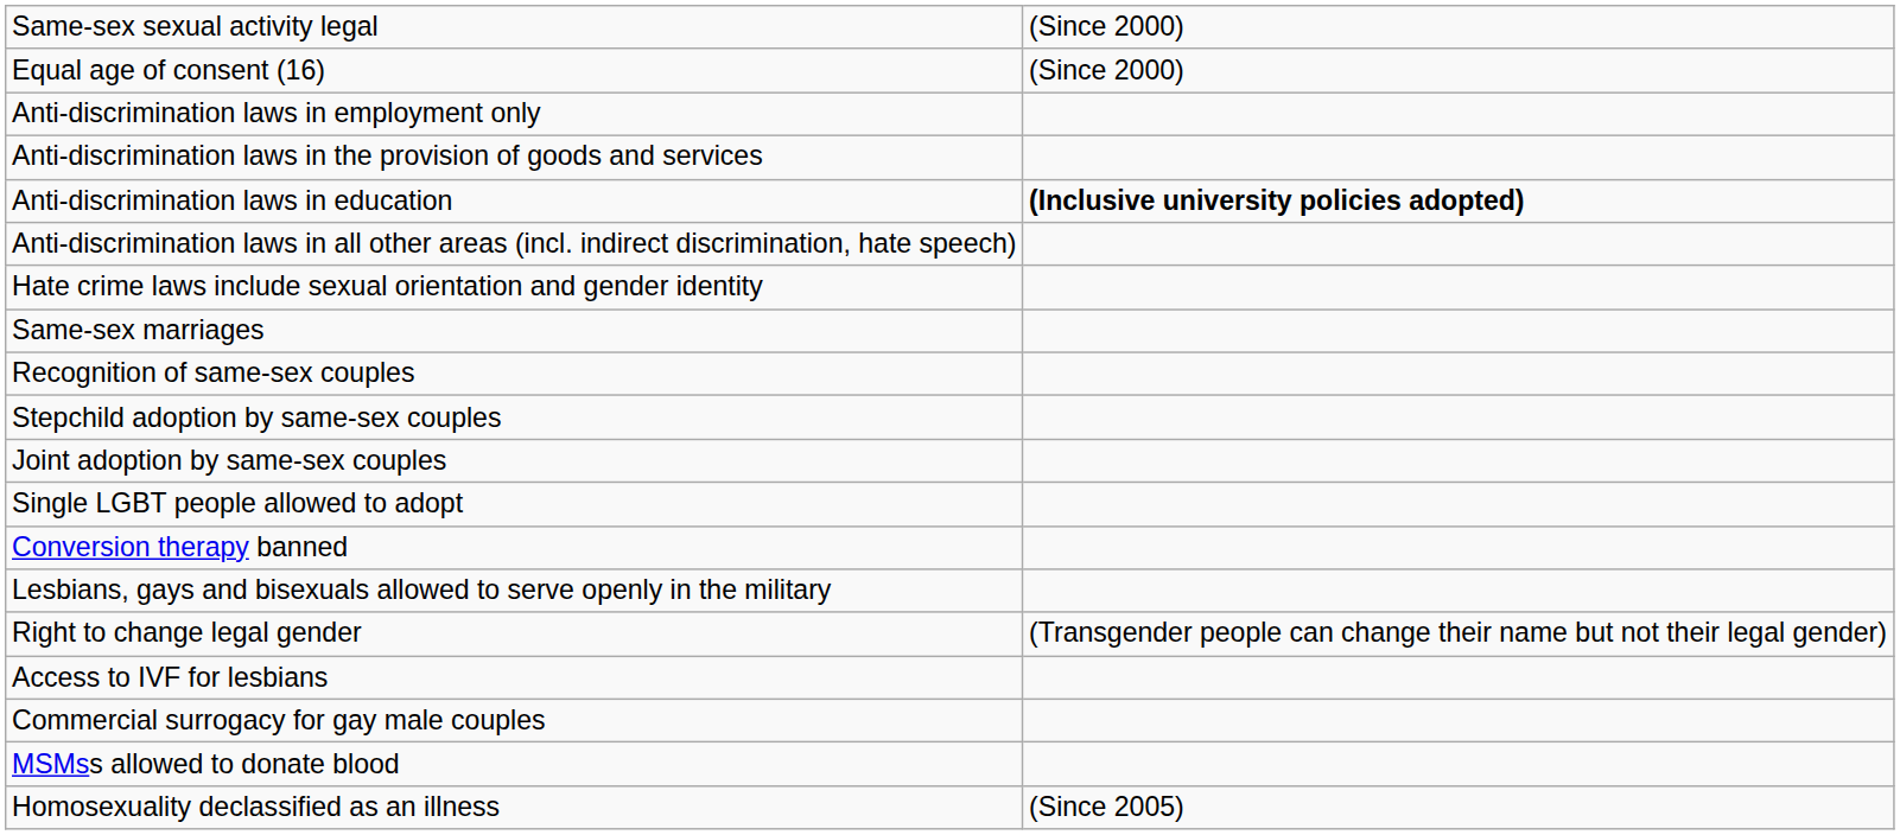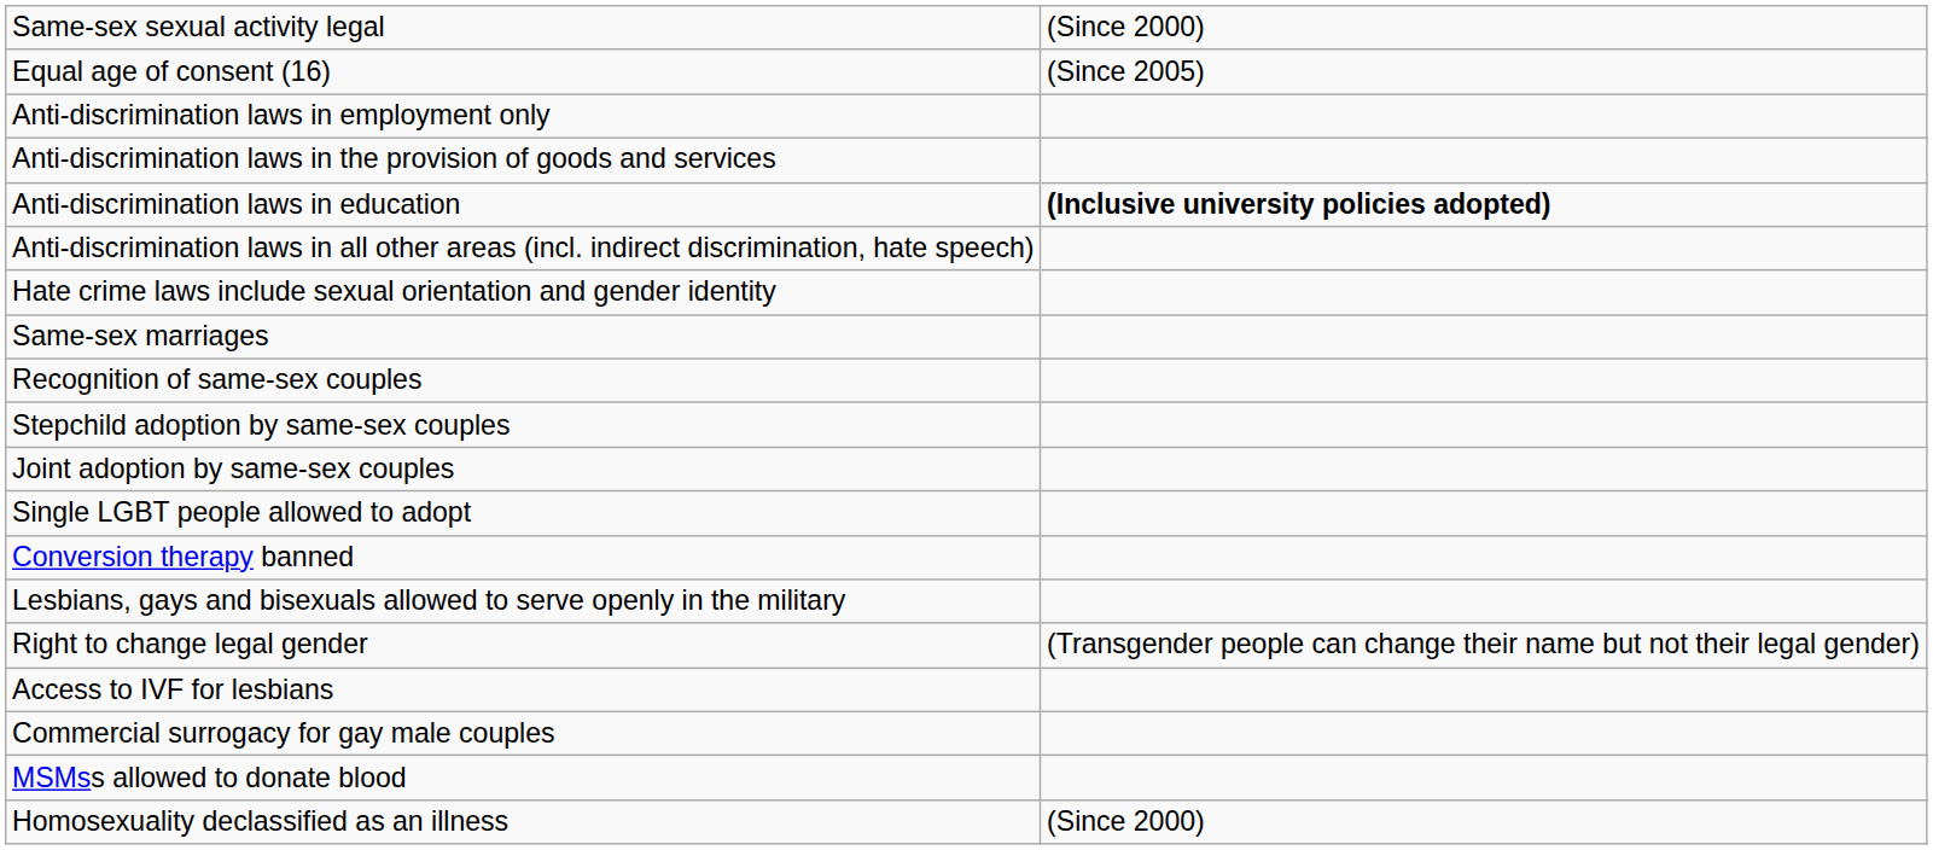Equal age of consent (16) | column 2: (Since 2000) -> (Since 2005)
Homosexuality declassified as an illness | column 2: (Since 2005) -> (Since 2000)
